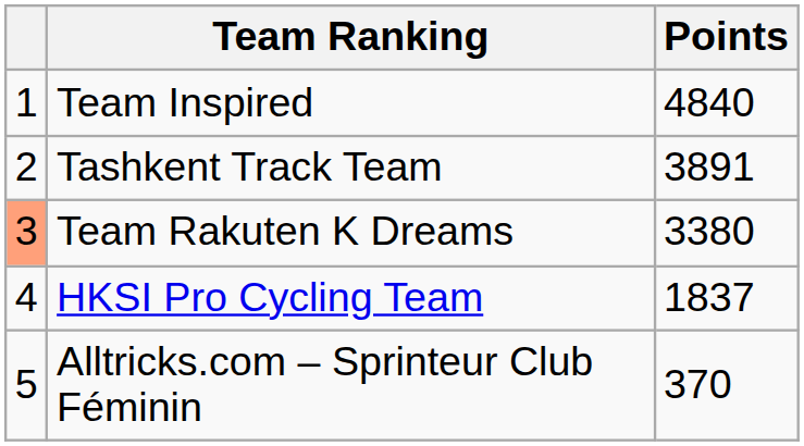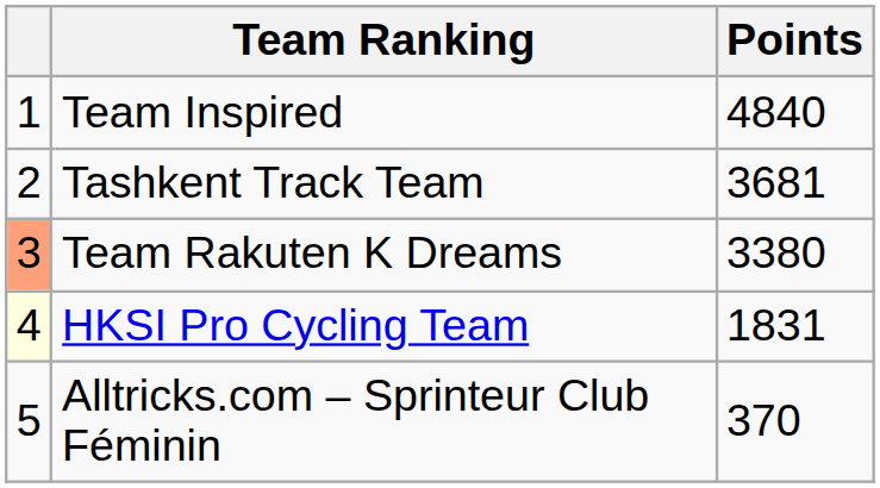Tashkent Track Team | Points: 3891 -> 3681
HKSI Pro Cycling Team | column 1: no background -> lightyellow background
HKSI Pro Cycling Team | Points: 1837 -> 1831
